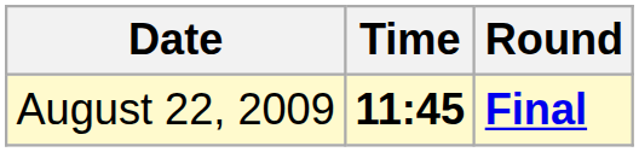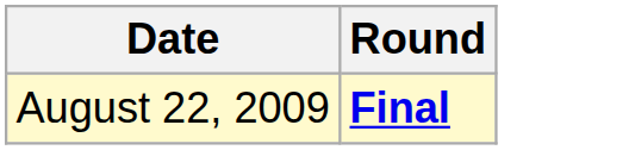- column: Time | 11:45
